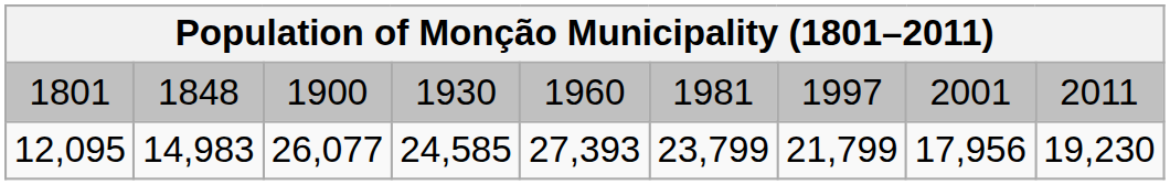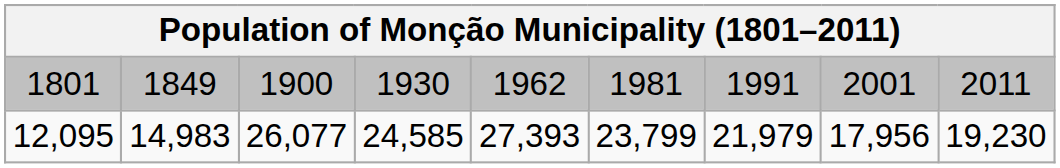1801 | column 2: 1848 -> 1849
1801 | column 5: 1960 -> 1962
1801 | column 7: 1997 -> 1991
12,095 | column 7: 21,799 -> 21,979
